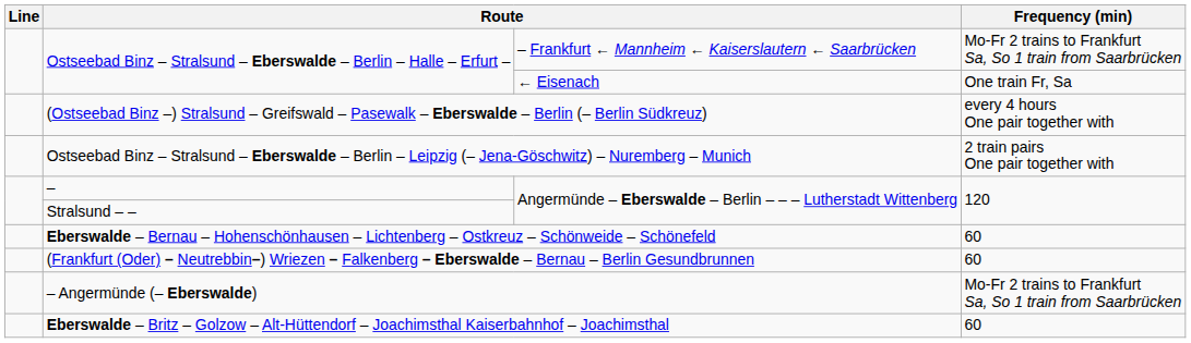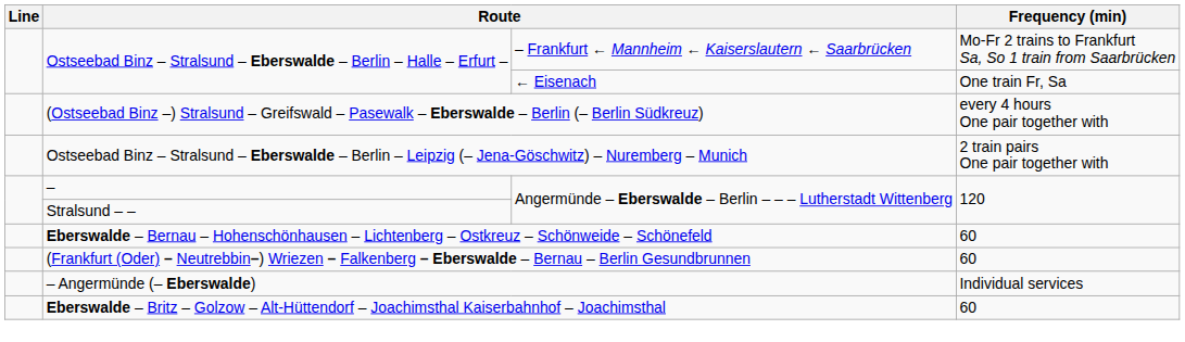– Angermünde (– Eberswalde) | Frequency (min): Mo-Fr 2 trains to Frankfurt Sa, So 1 train from Saarbrücken -> Individual services
